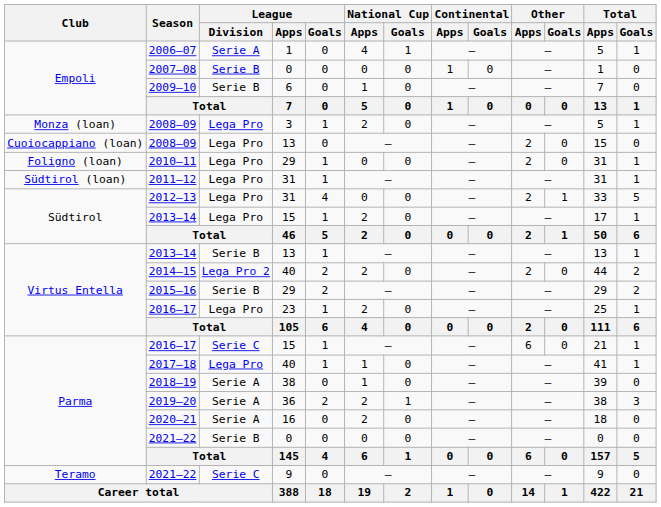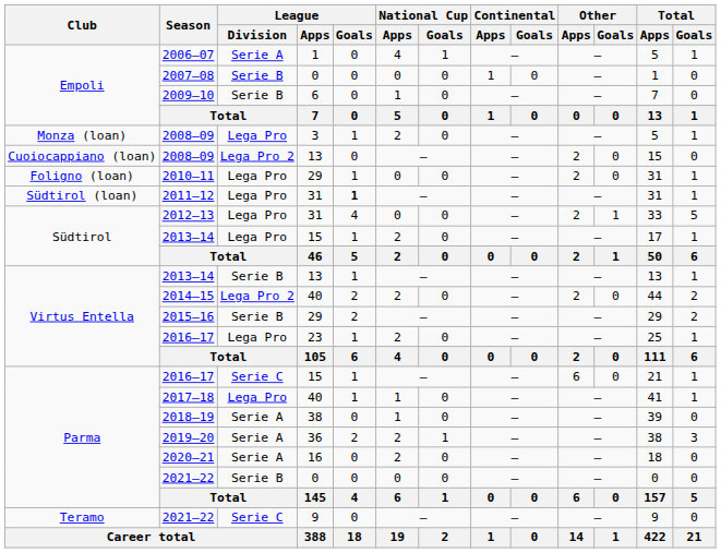2008–09 / 13 | League / Division: Lega Pro -> Lega Pro 2
2011–12 | League / Goals: normal -> bold
